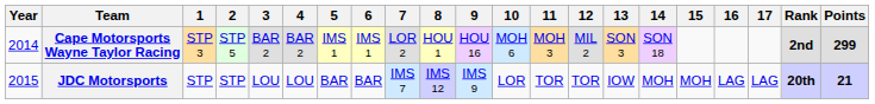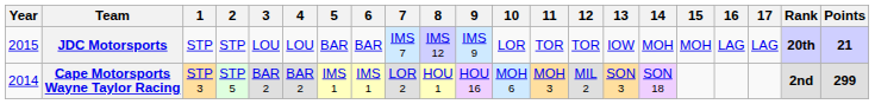rows swapped: Cape Motorsports Wayne Taylor Racing <-> JDC Motorsports
